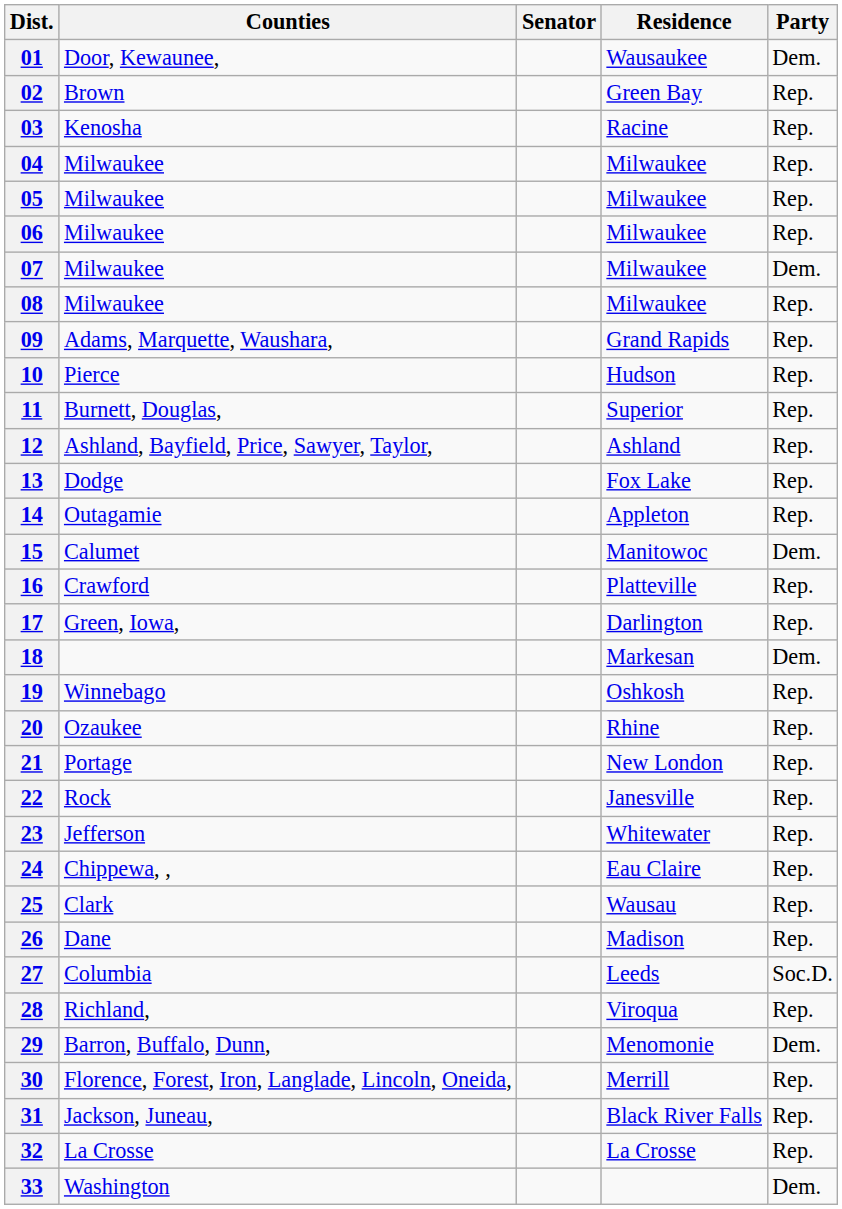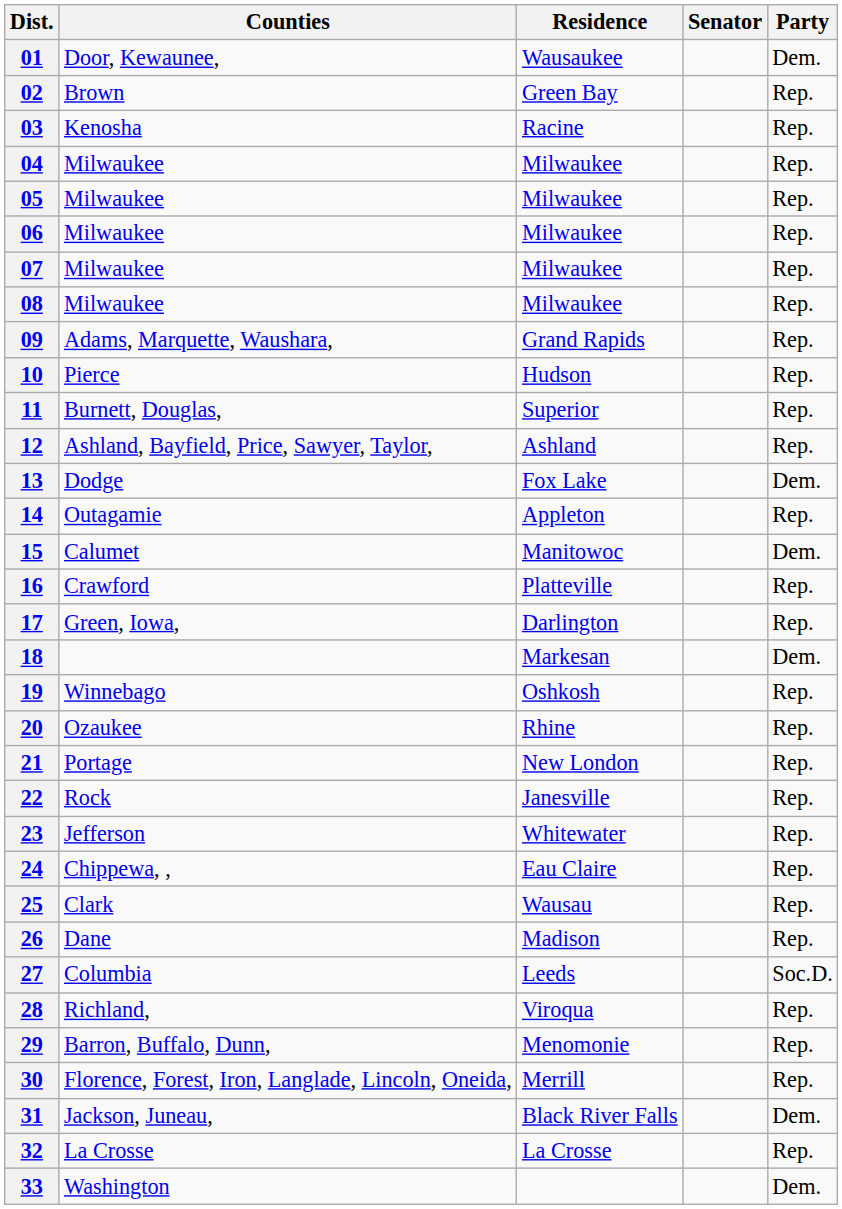columns swapped: Senator <-> Residence
07 | Party: Dem. -> Rep.
13 | Party: Rep. -> Dem.
29 | Party: Dem. -> Rep.
31 | Party: Rep. -> Dem.
